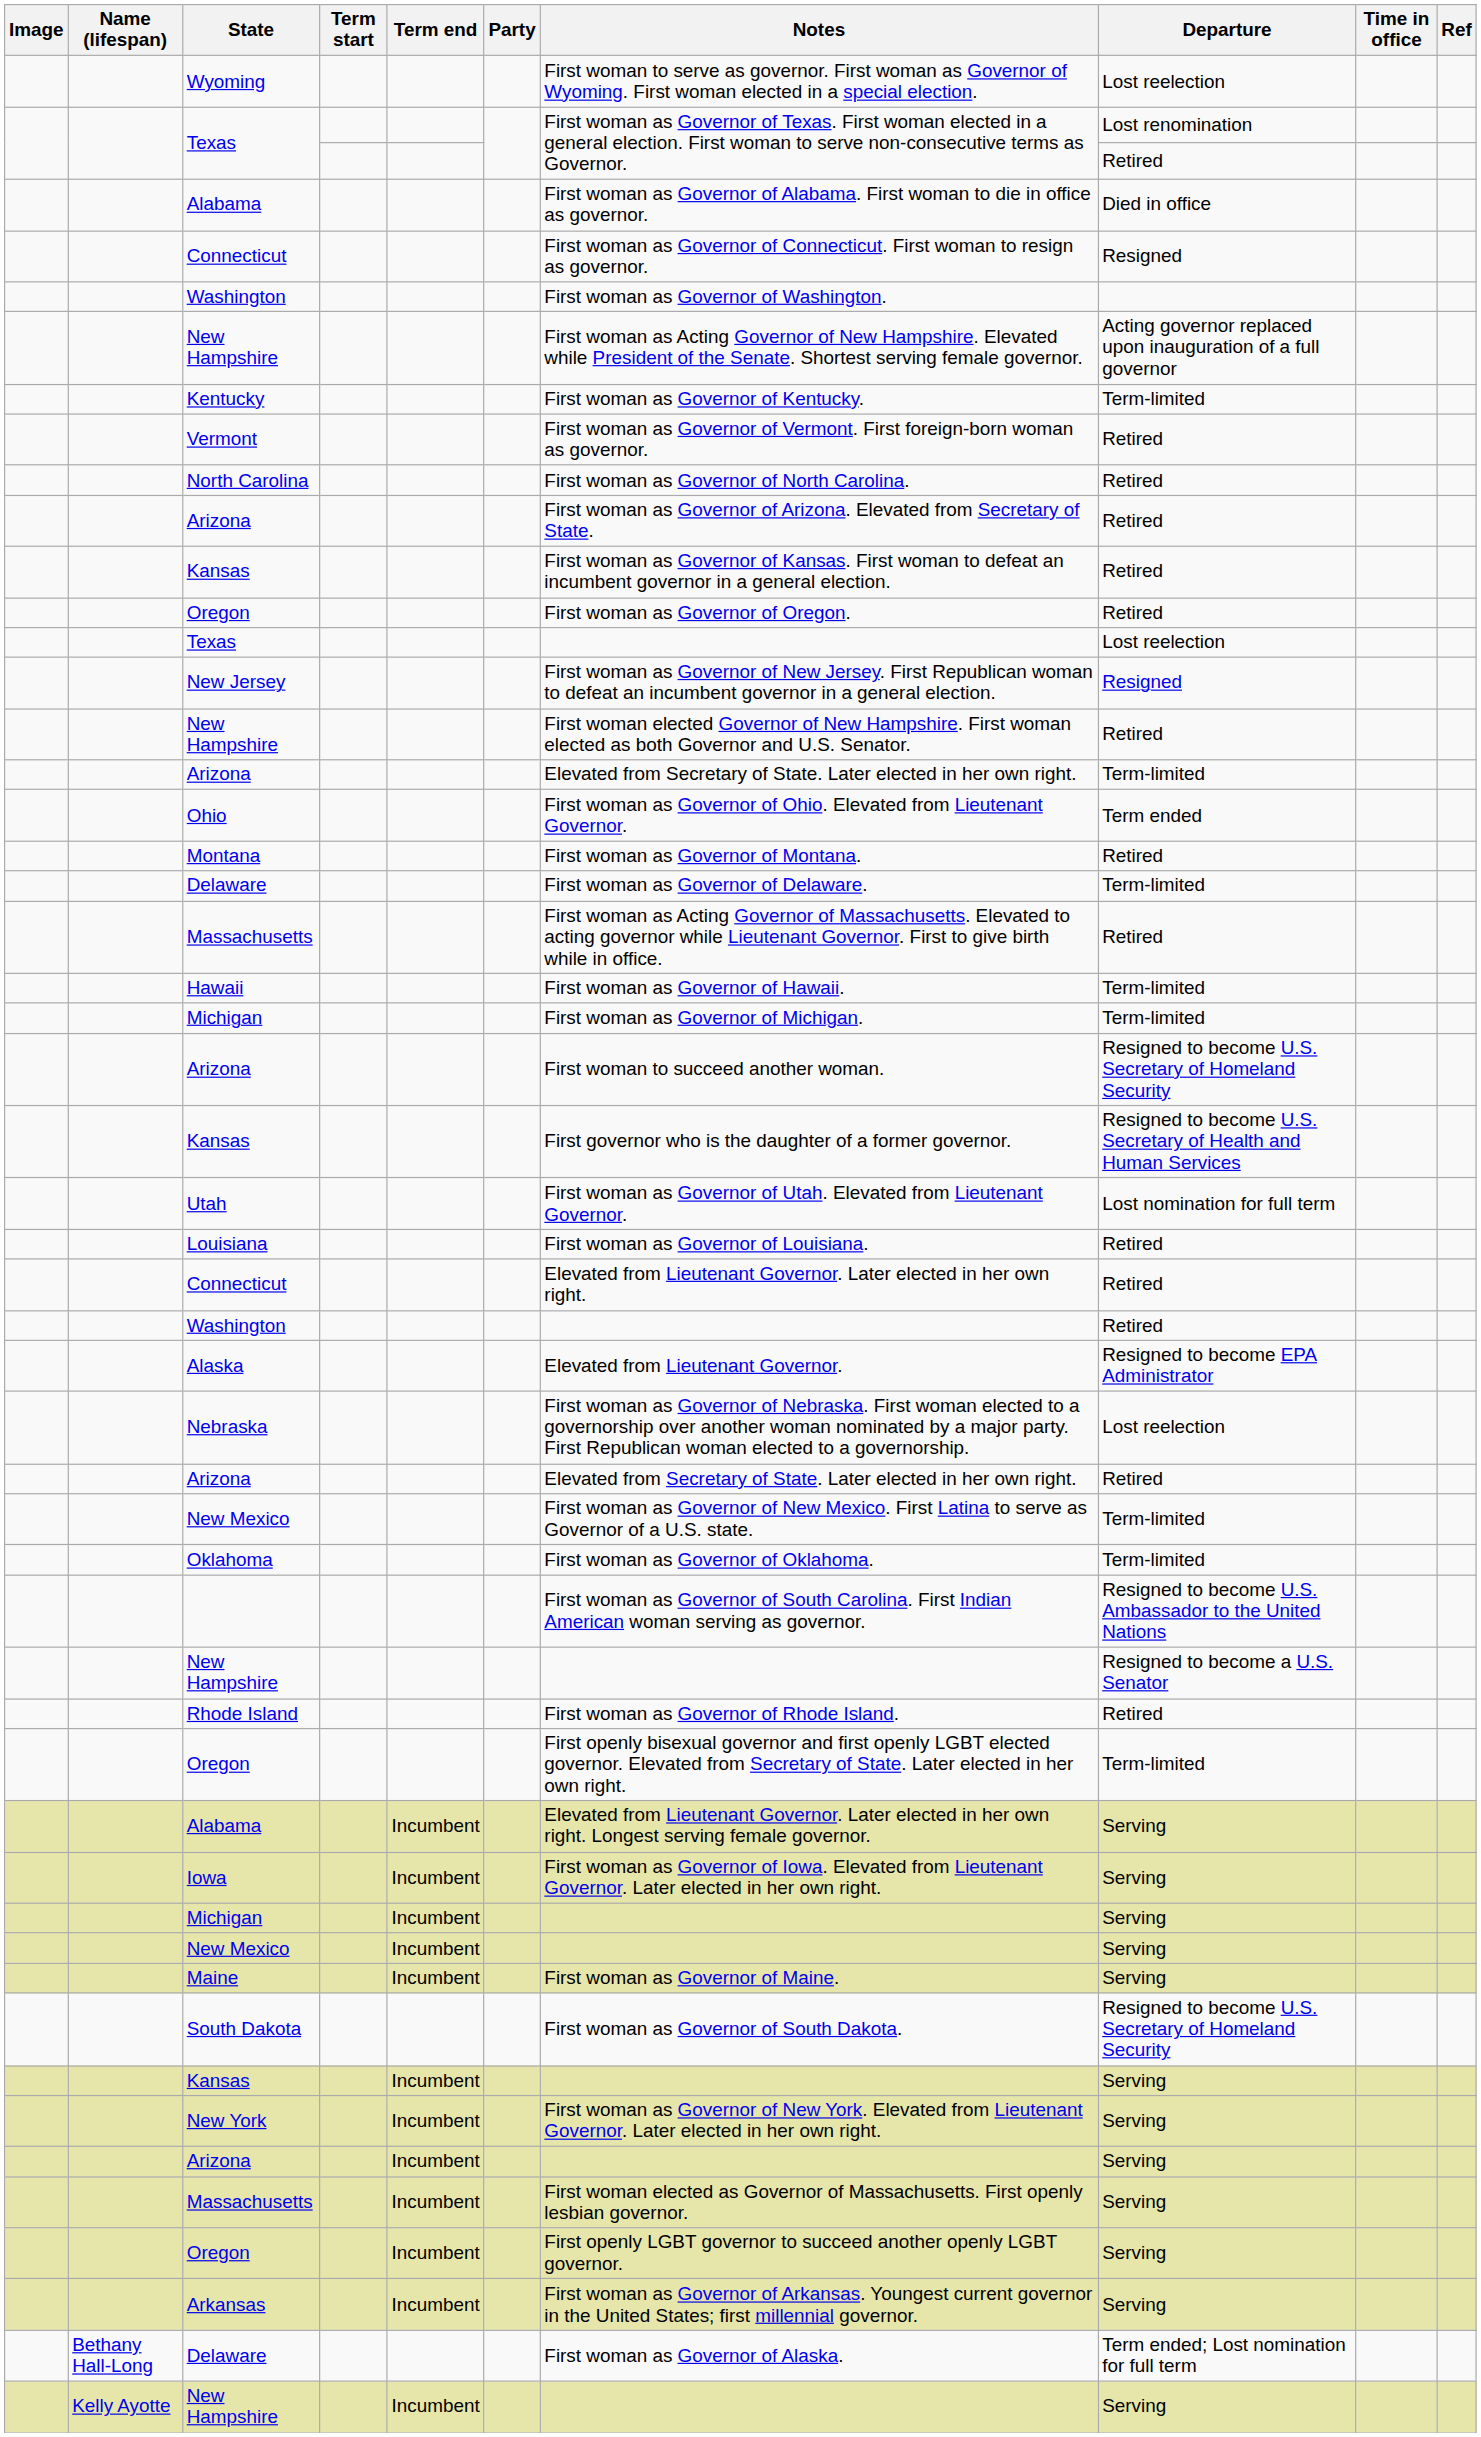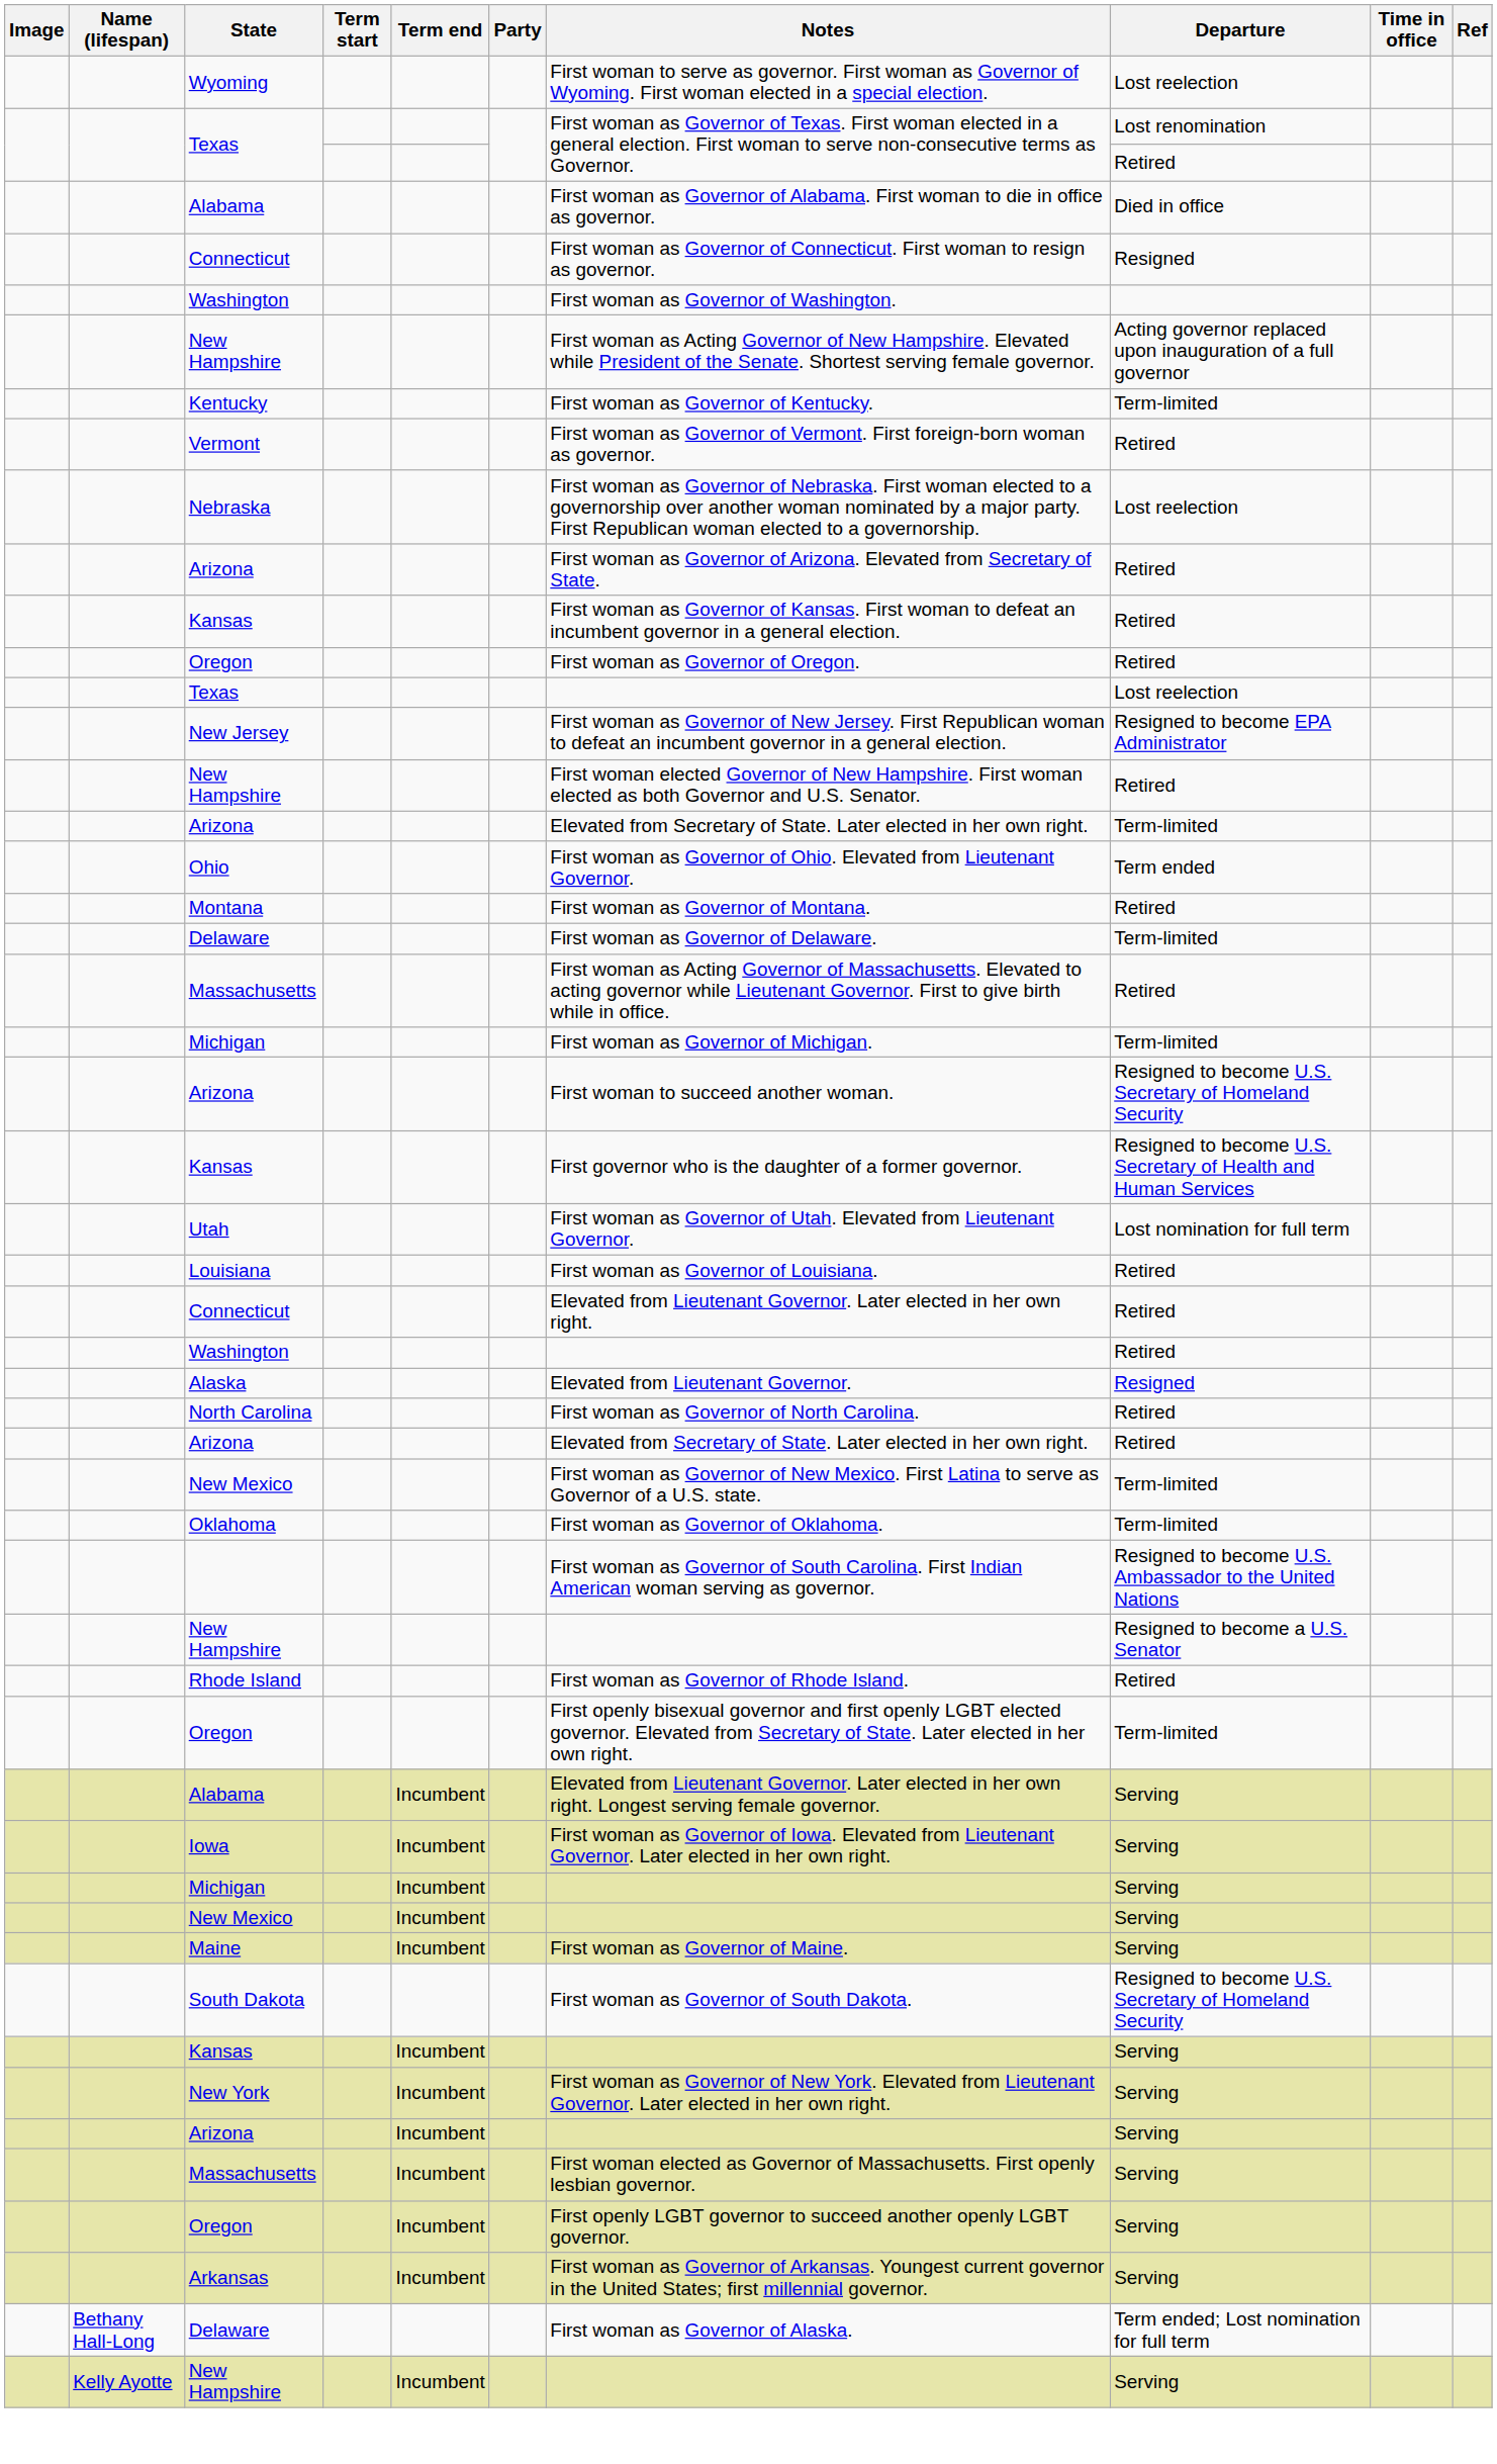rows swapped: Nebraska <-> North Carolina
New Jersey | Departure: Resigned -> Resigned to become EPA Administrator
- row: Hawaii | First woman as Governor of Hawaii. | Term-limited
Alaska | Departure: Resigned to become EPA Administrator -> Resigned
